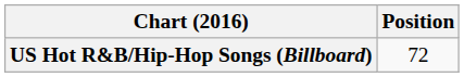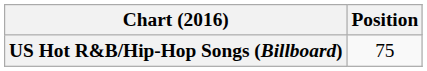US Hot R&B/Hip-Hop Songs (Billboard) | Position: 72 -> 75
